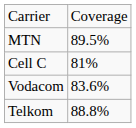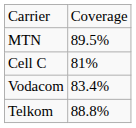Vodacom | column 2: 83.6% -> 83.4%
